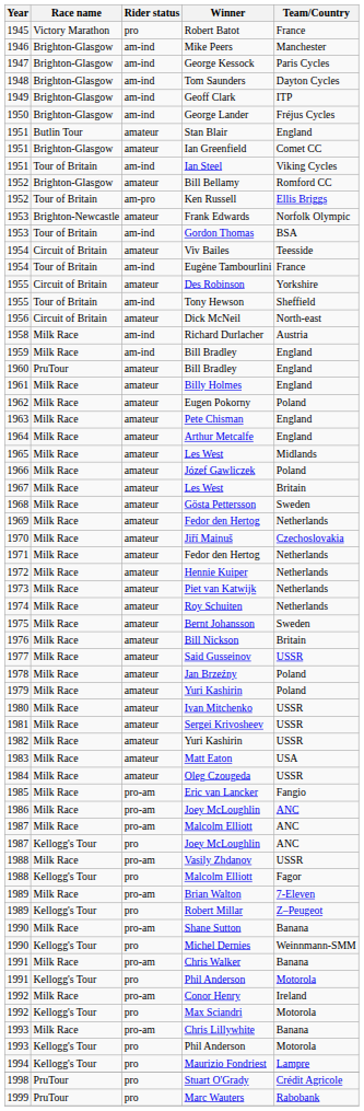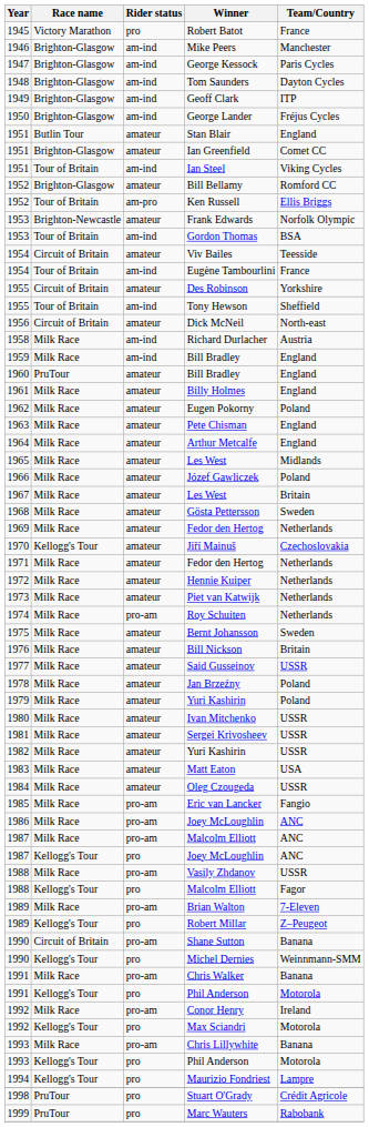Jiří Mainuš | Race name: Milk Race -> Kellogg's Tour
Roy Schuiten | Rider status: amateur -> pro-am
Shane Sutton | Race name: Milk Race -> Circuit of Britain
